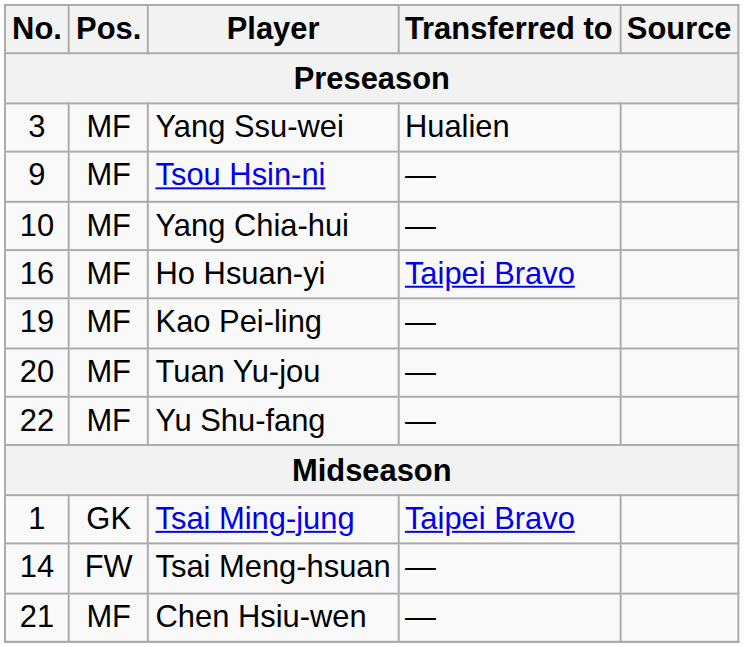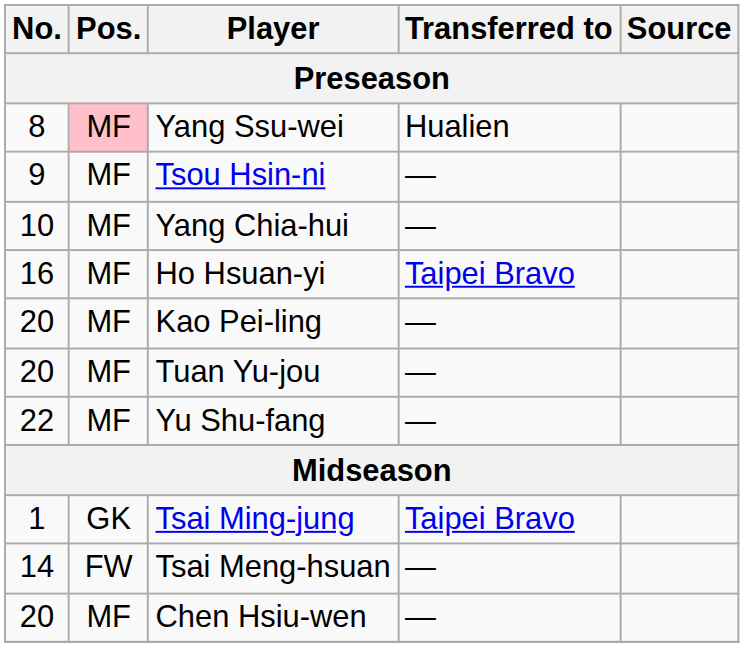Yang Ssu-wei | No.: 3 -> 8
Yang Ssu-wei | Pos.: no background -> pink background
Kao Pei-ling | No.: 19 -> 20
Chen Hsiu-wen | No.: 21 -> 20
